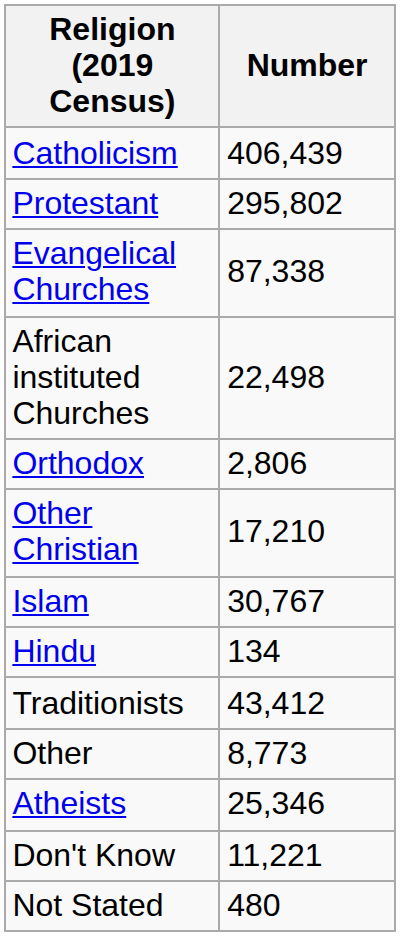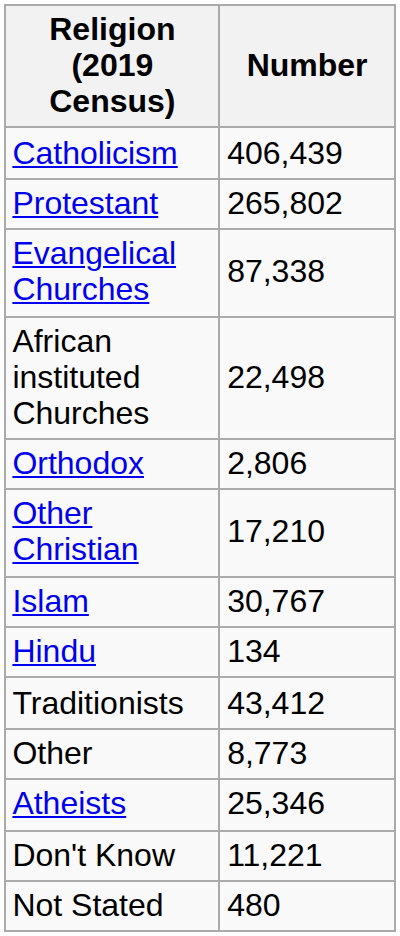Protestant | Number: 295,802 -> 265,802
